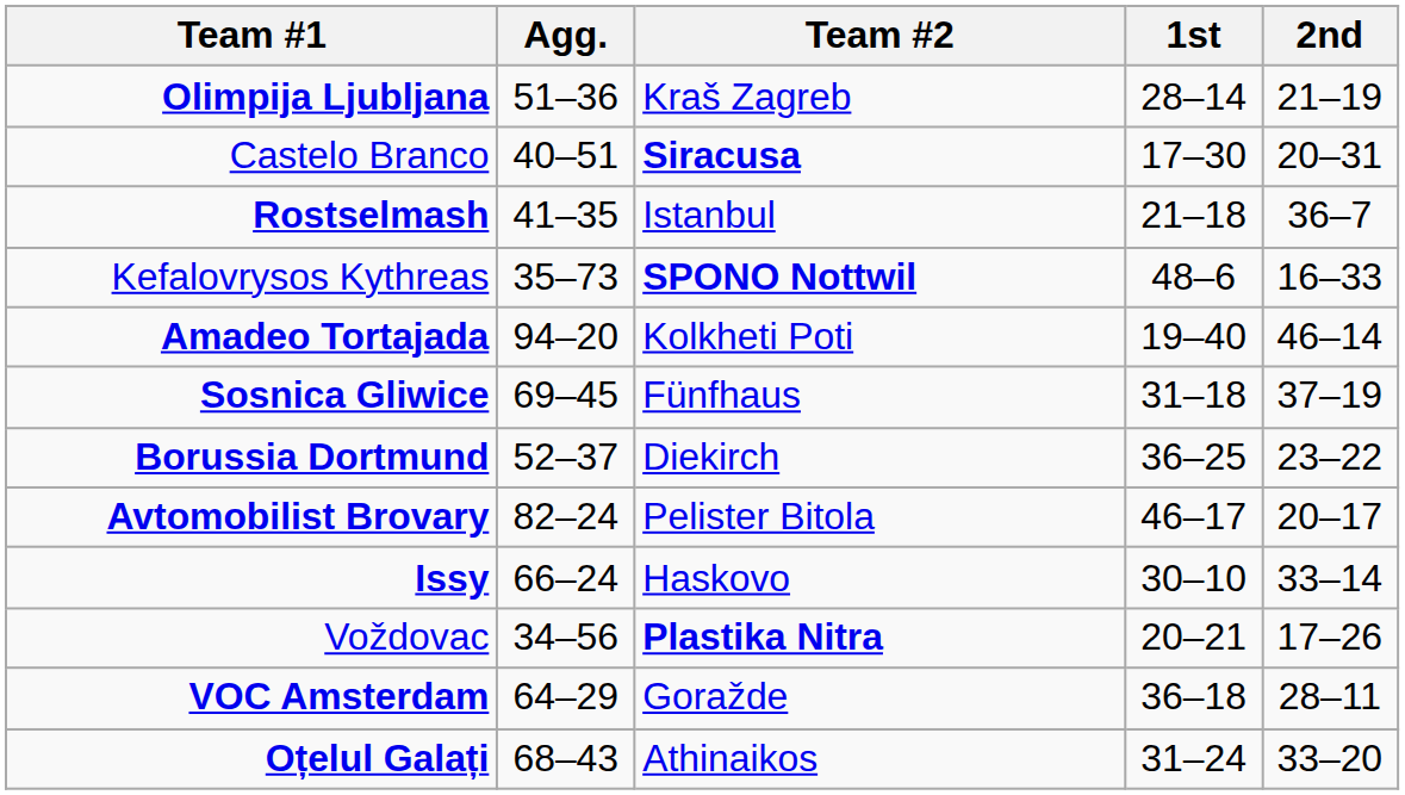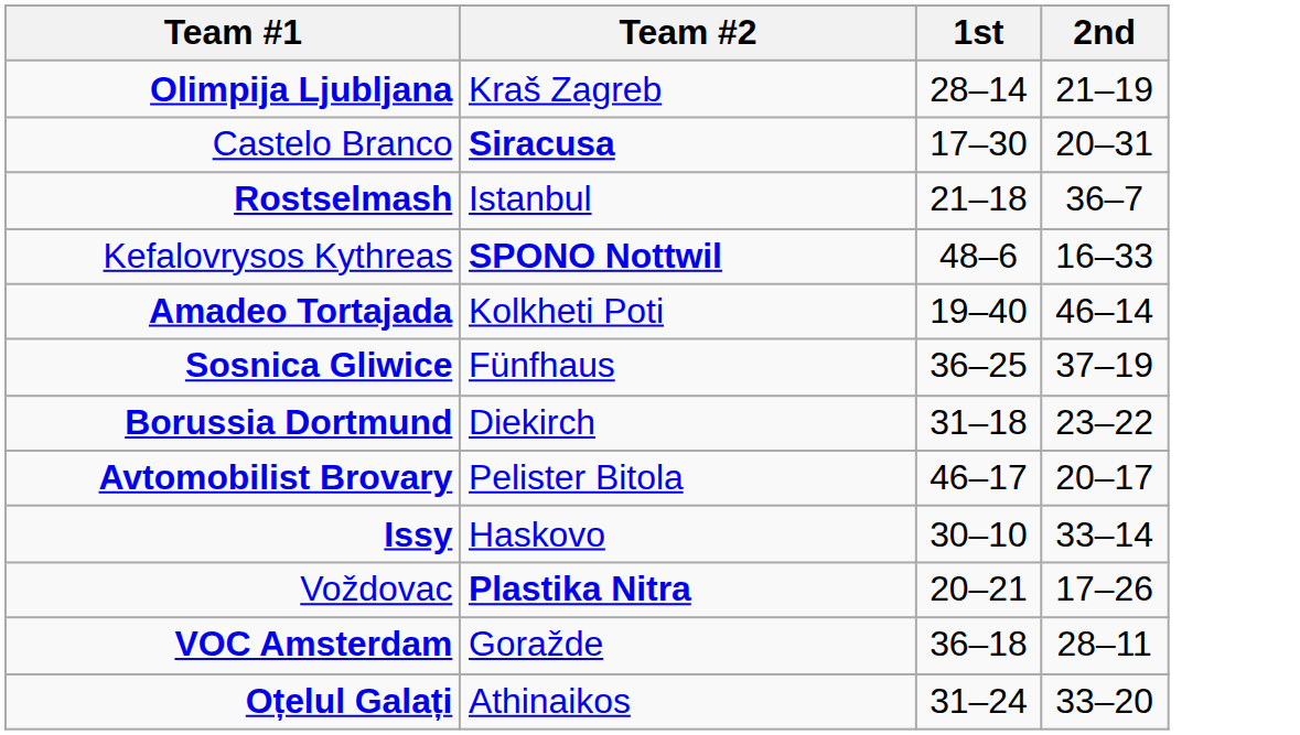- column: Agg. | 51–36 | 40–51 | 41–35 | 35–73 | 94–20 | 69–45 | 52–37 | 82–24 | 66–24 | 34–56 | 64–29 | 68–43
Sosnica Gliwice | 1st: 31–18 -> 36–25
Borussia Dortmund | 1st: 36–25 -> 31–18
